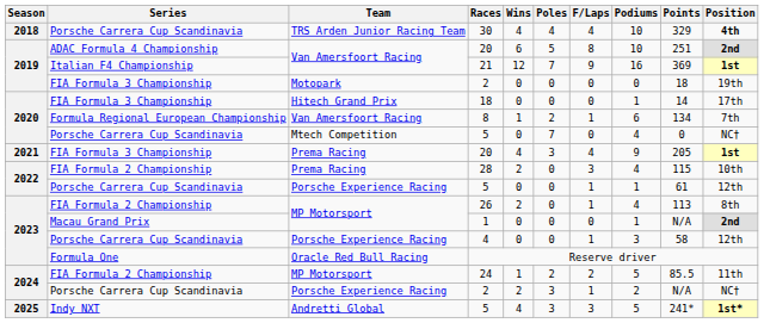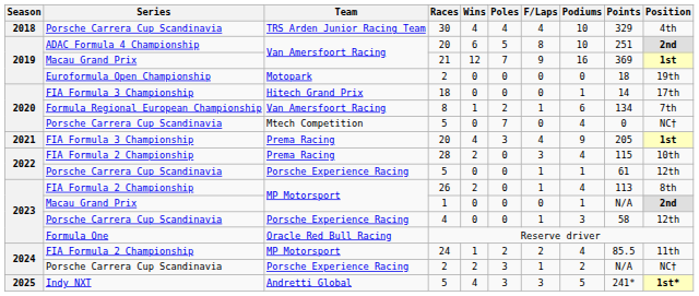30 | Position: bold -> normal
21 | Series: Italian F4 Championship -> Macau Grand Prix
Motopark / 2 | Series: FIA Formula 3 Championship -> Euroformula Open Championship
24 | Podiums: 5 -> 4
